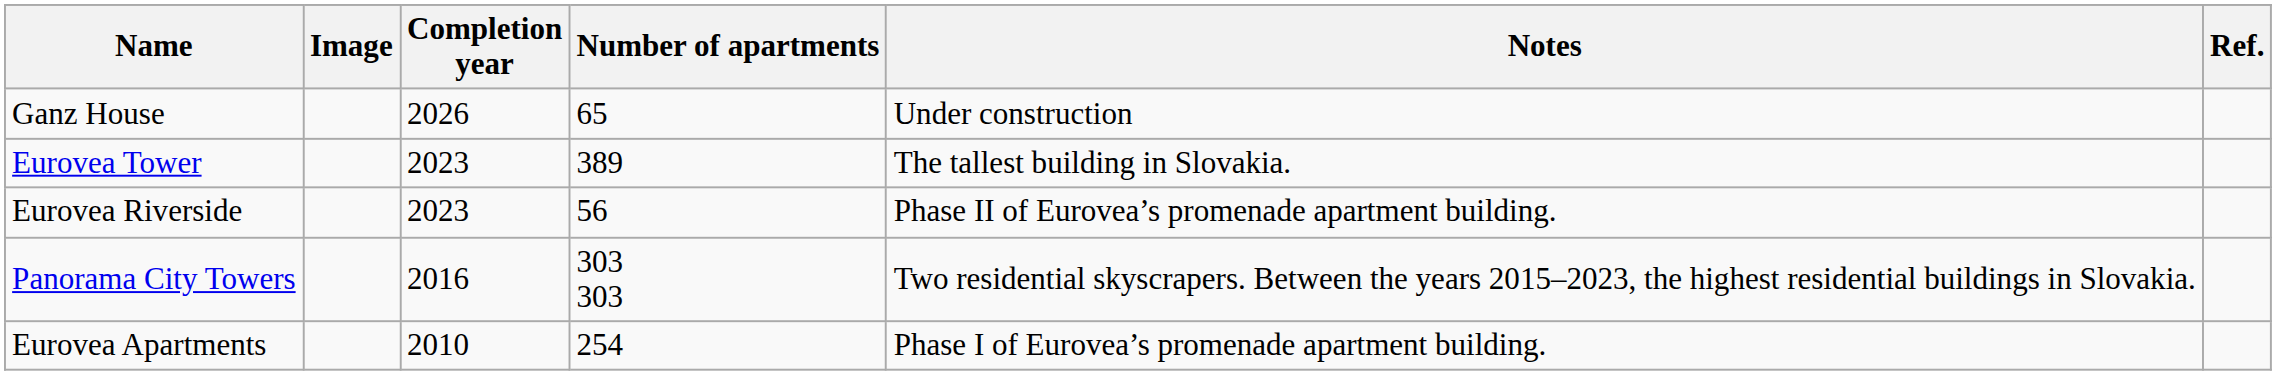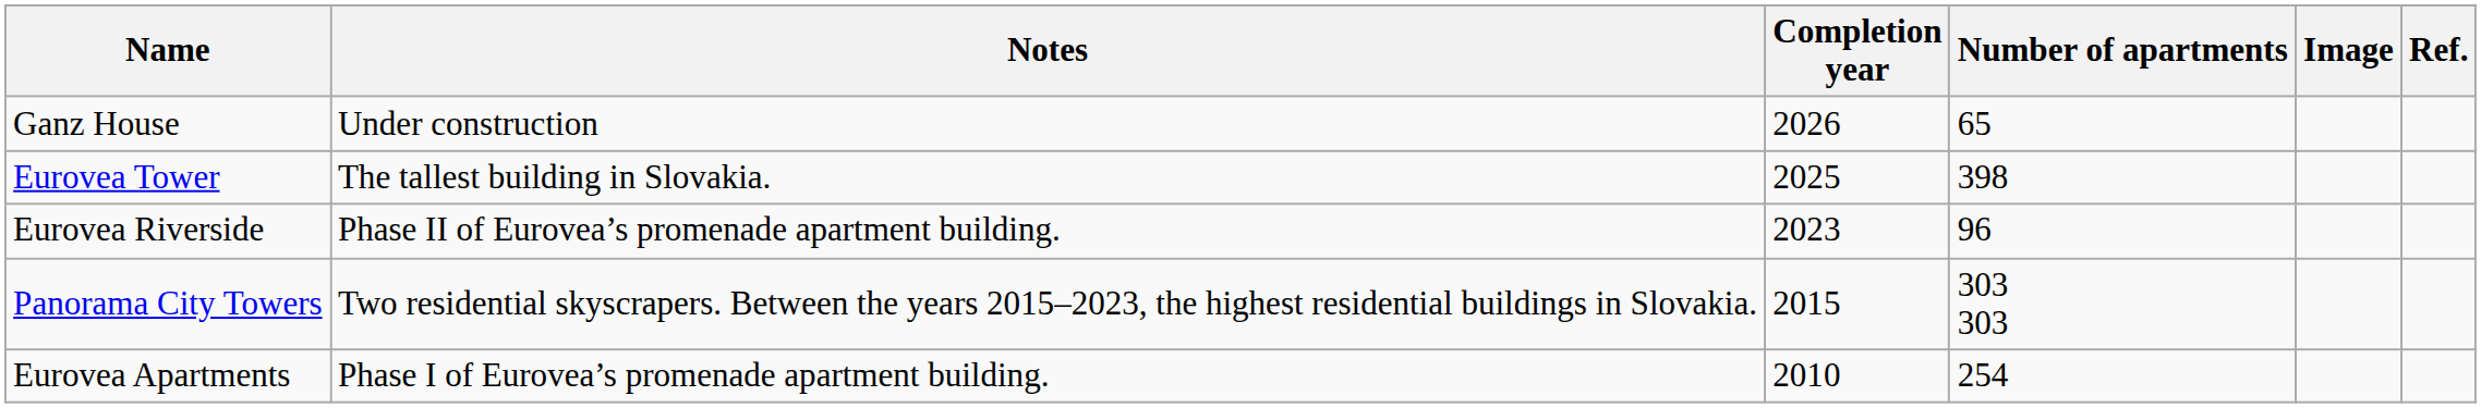columns swapped: Image <-> Notes
Eurovea Tower | Completion year: 2023 -> 2025
Eurovea Tower | Number of apartments: 389 -> 398
Eurovea Riverside | Number of apartments: 56 -> 96
Panorama City Towers | Completion year: 2016 -> 2015
